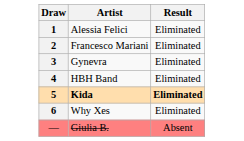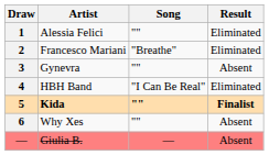+ column: Song | "" | "Breathe" | "" | "I Can Be Real" | "" | "" | —
Gynevra | Result: Eliminated -> Absent
Kida | Result: Eliminated -> Finalist
Why Xes | Result: Eliminated -> Absent
